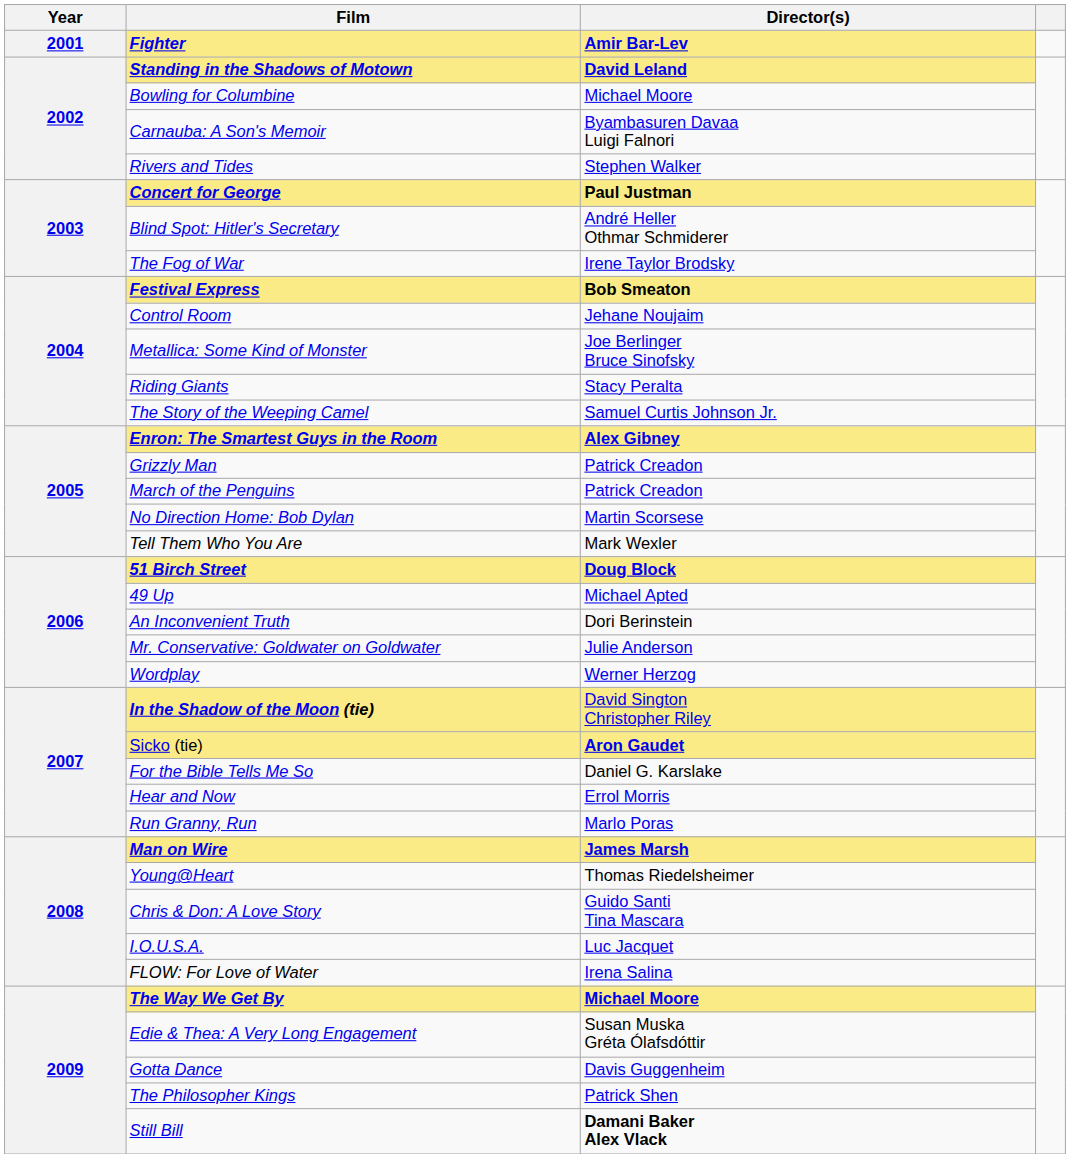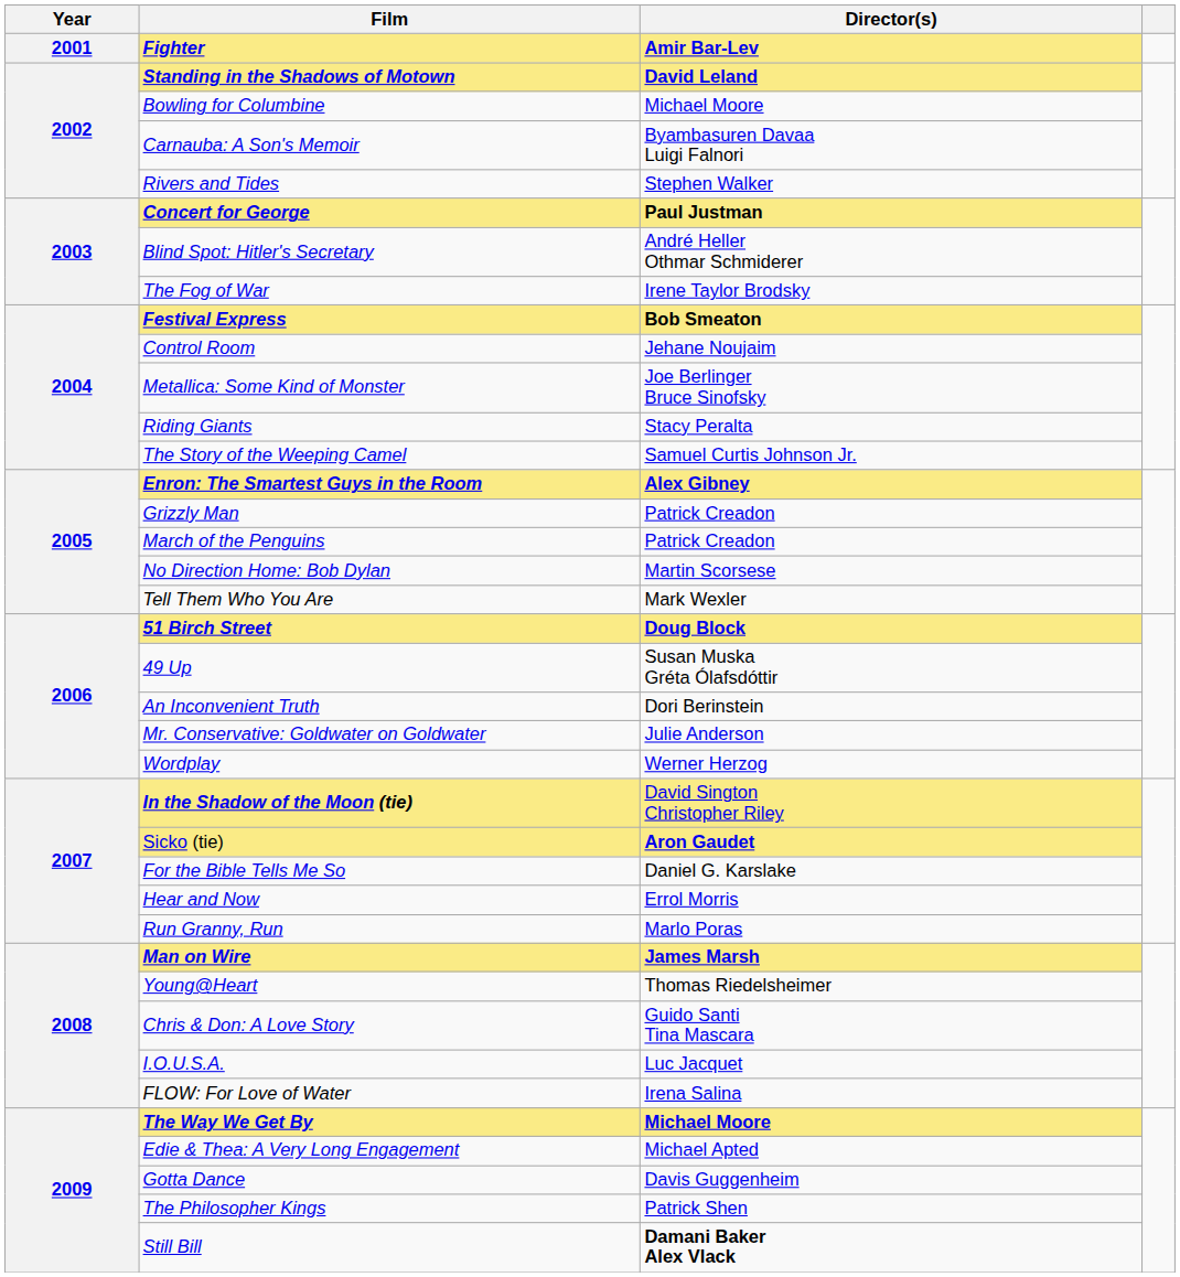49 Up | Director(s): Michael Apted -> Susan Muska Gréta Ólafsdóttir
Edie & Thea: A Very Long Engagement | Director(s): Susan Muska Gréta Ólafsdóttir -> Michael Apted
